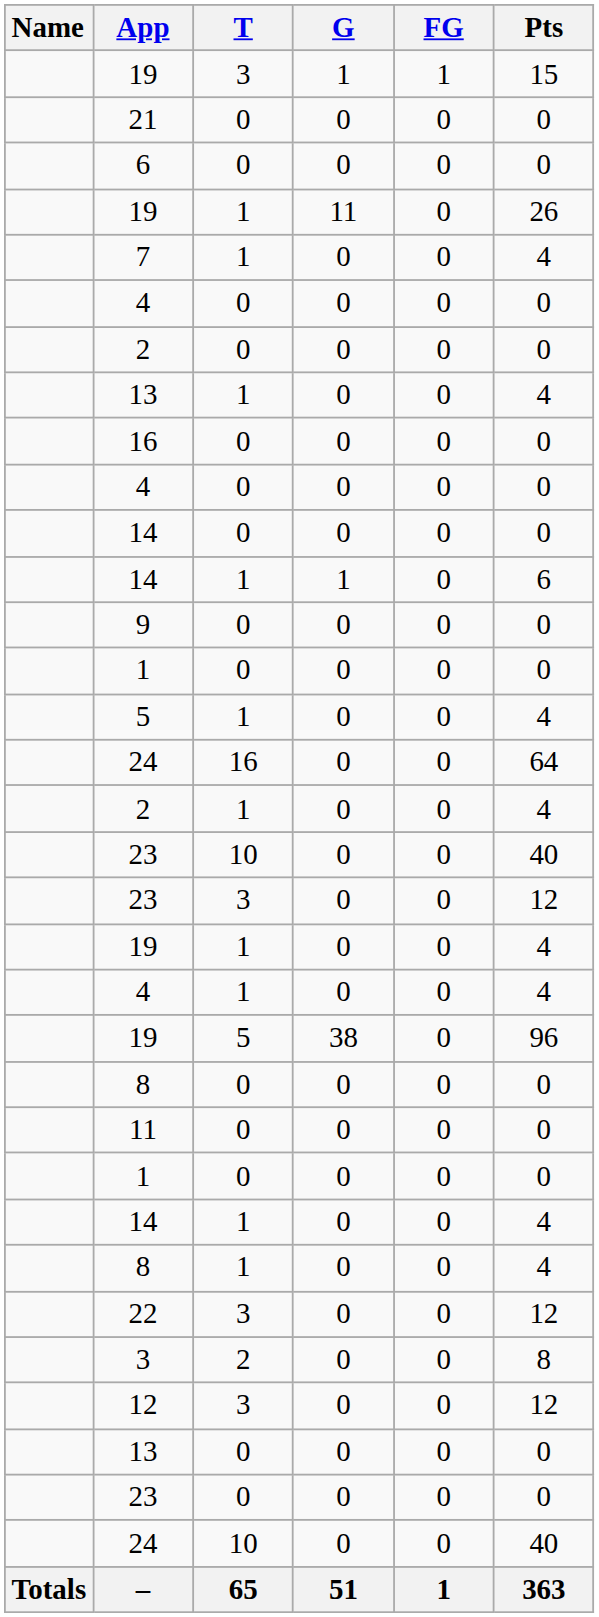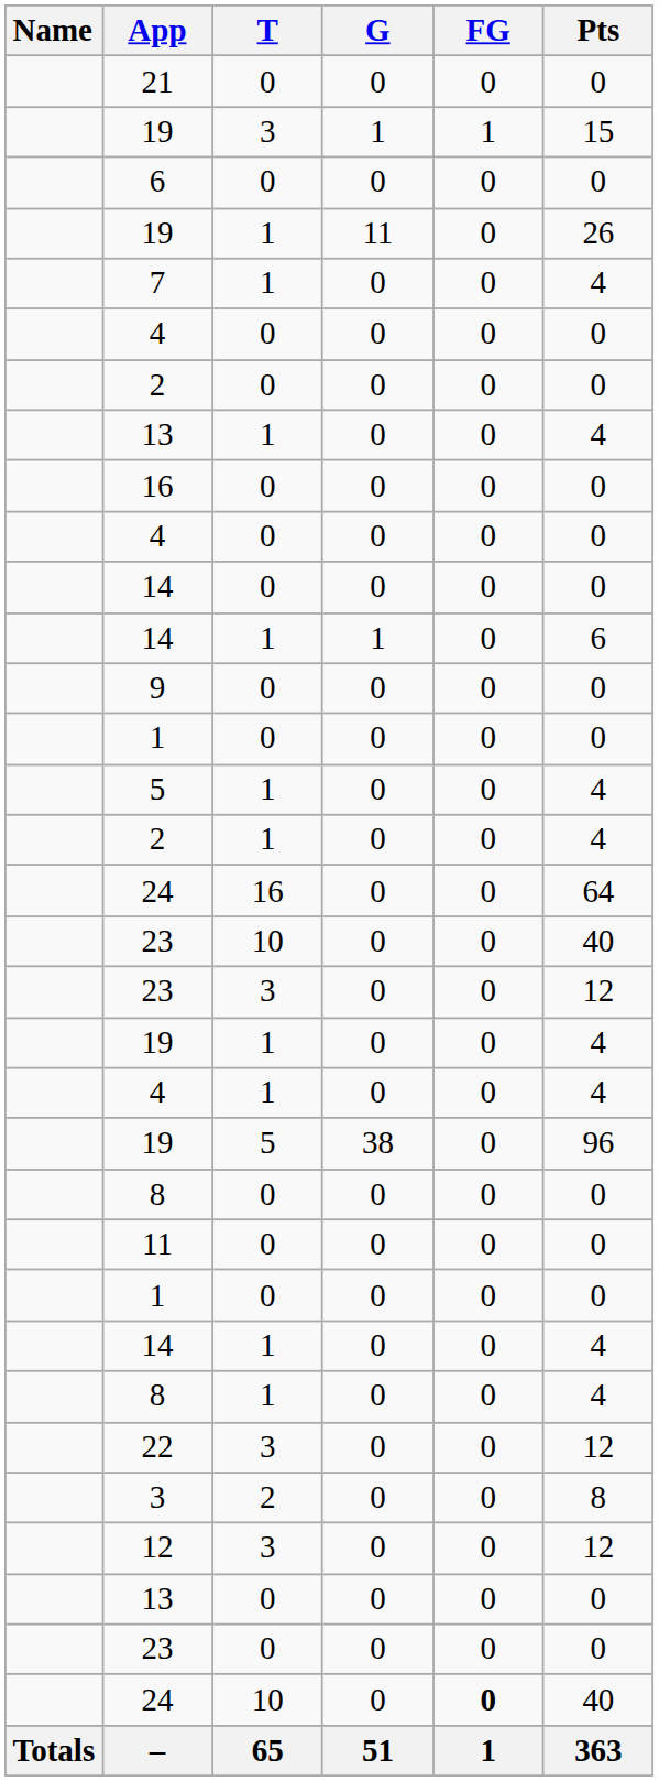rows swapped: 21 <-> 19 / 3
rows swapped: 24 / 16 <-> 2 / 1
24 / 10 | FG: normal -> bold
